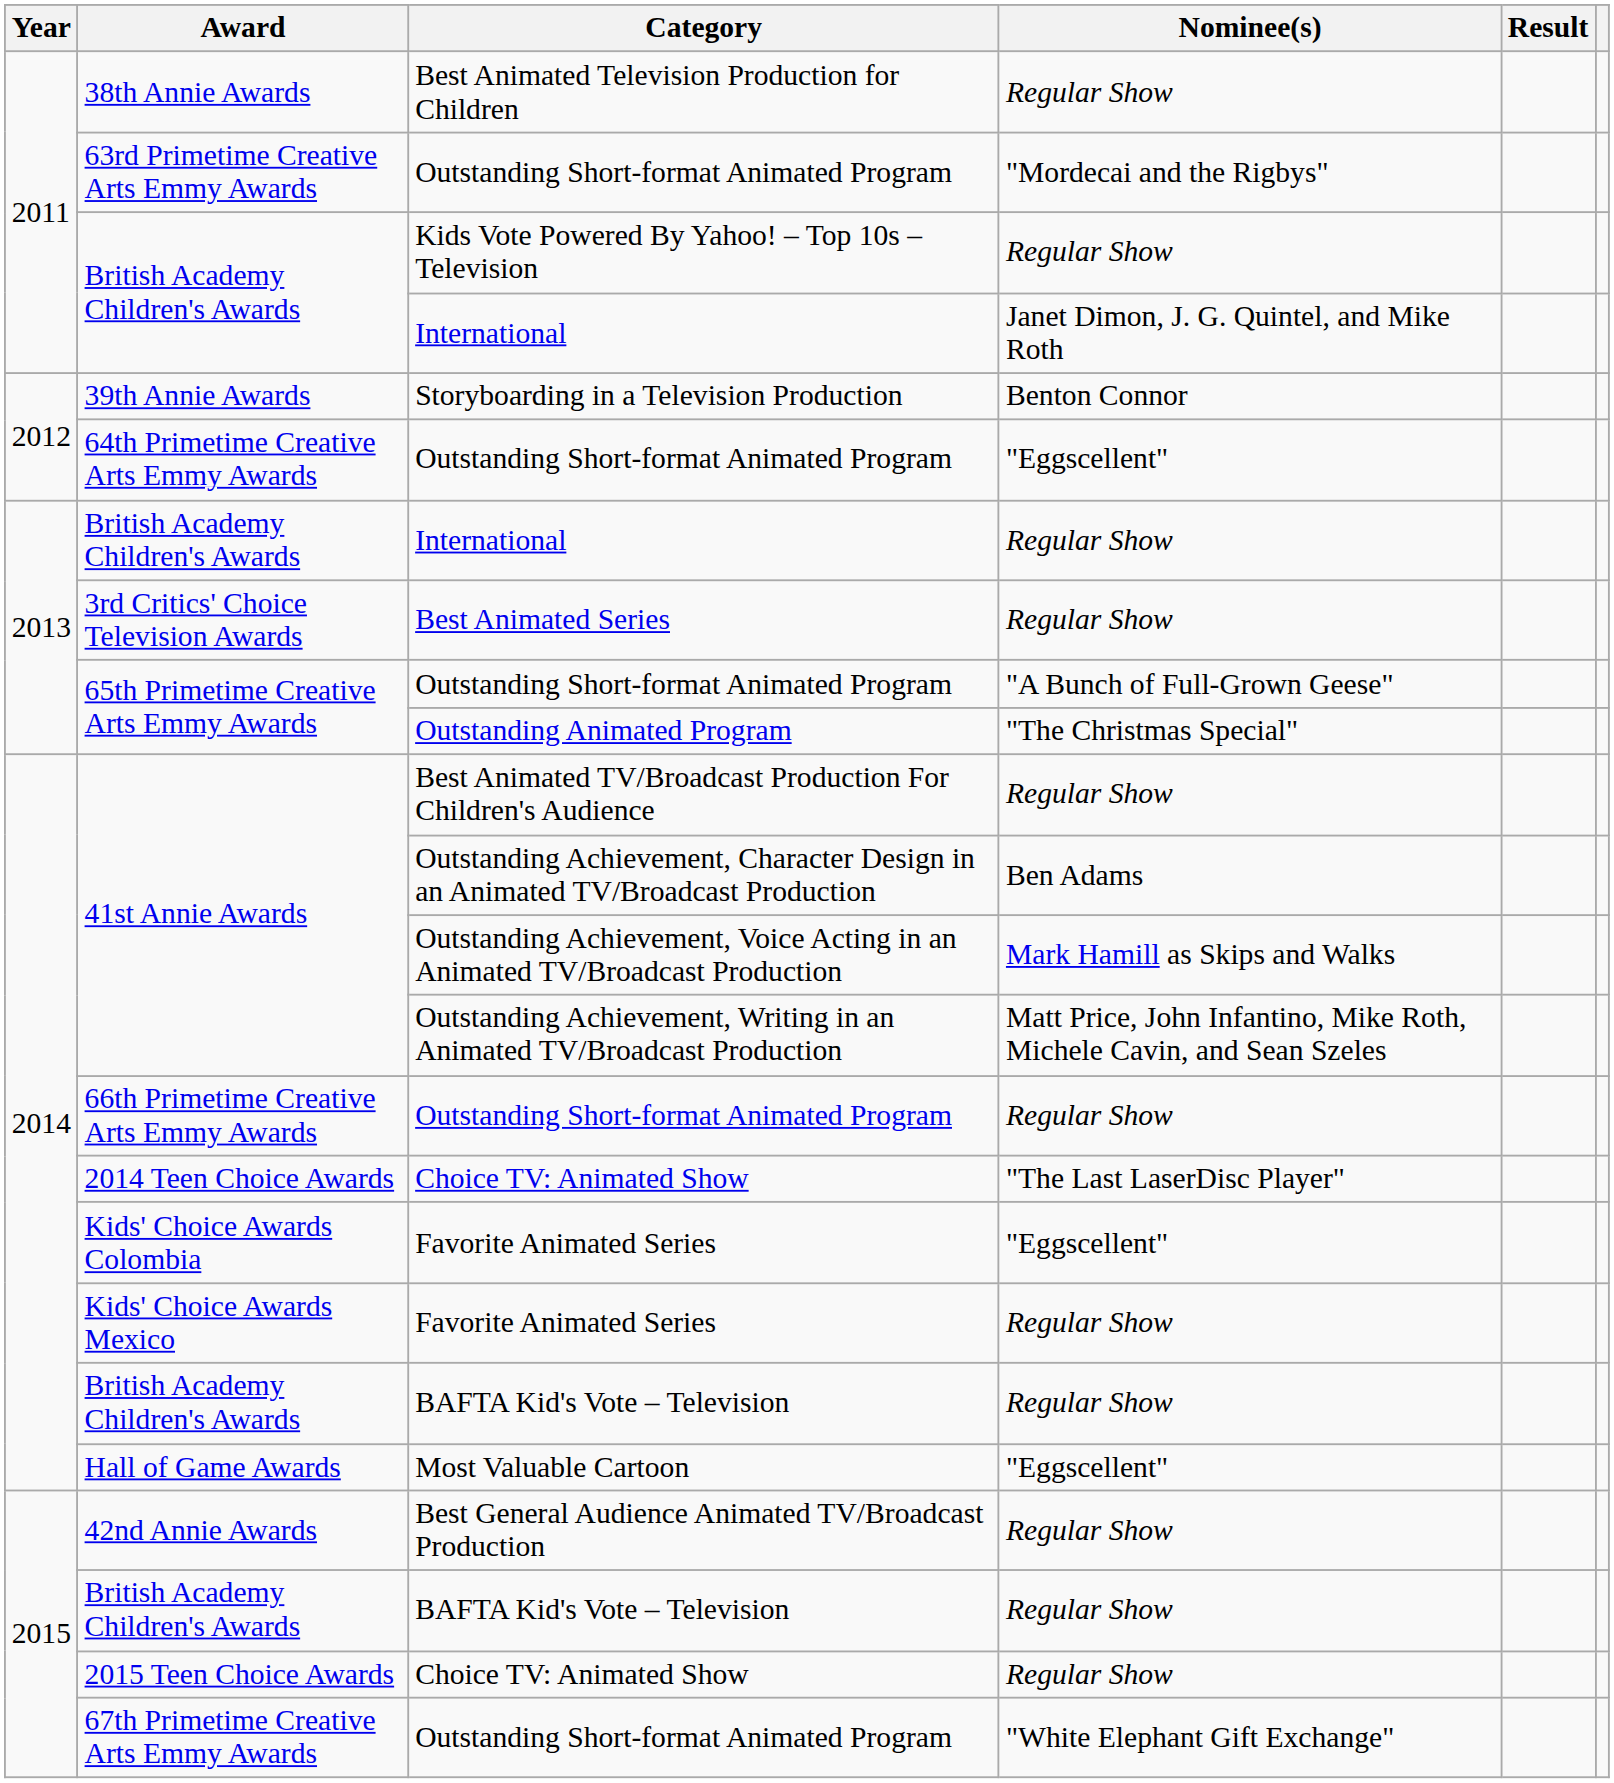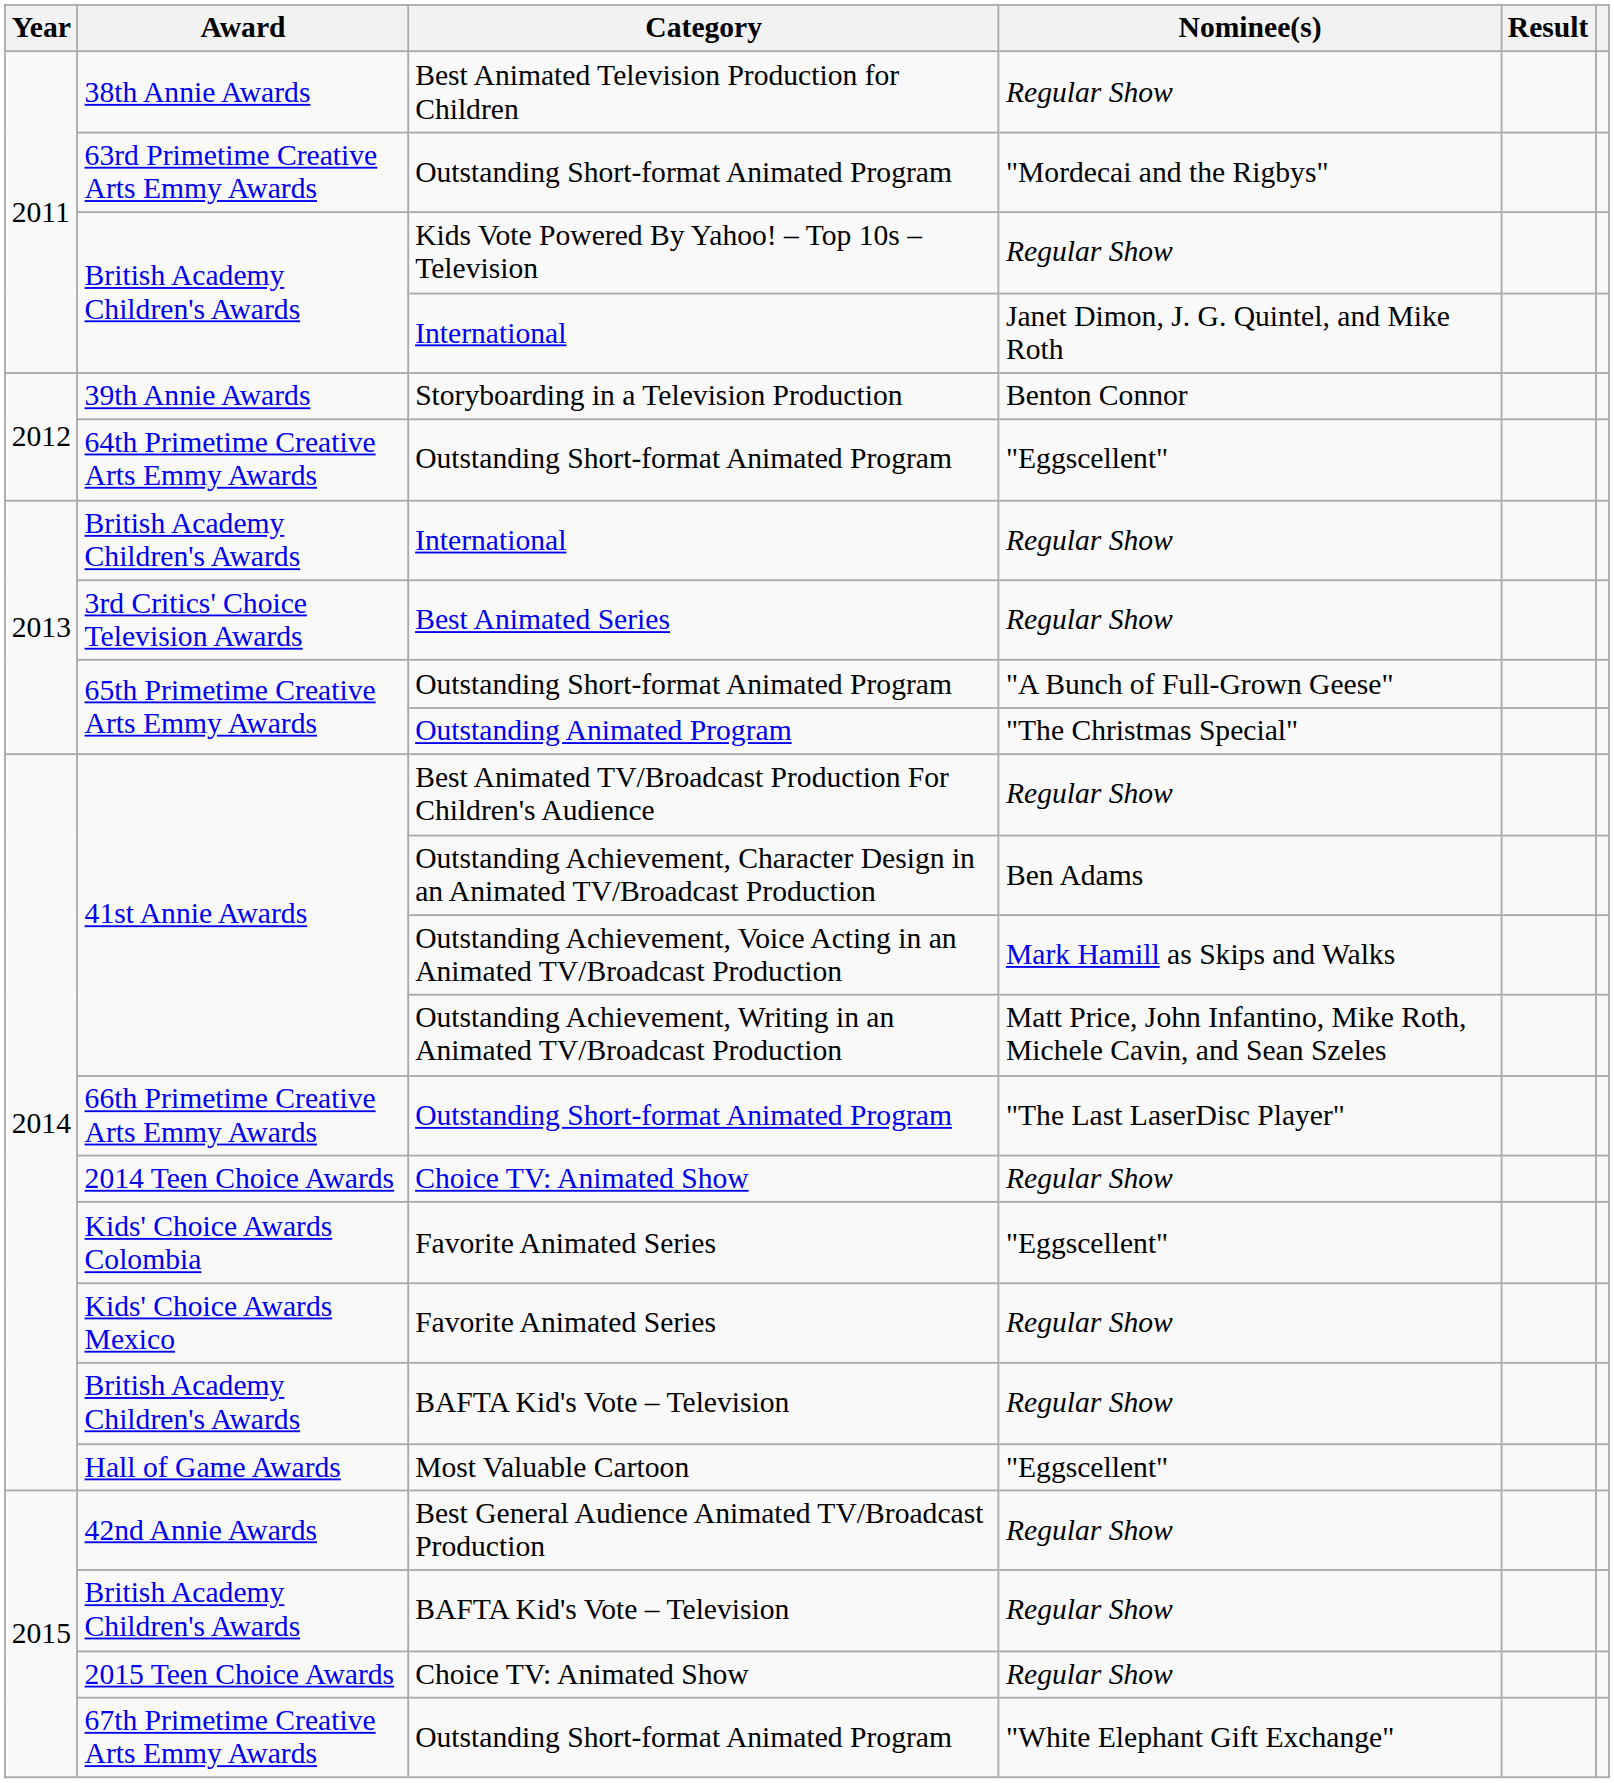66th Primetime Creative Arts Emmy Awards | Nominee(s): Regular Show -> "The Last LaserDisc Player"
2014 Teen Choice Awards | Nominee(s): "The Last LaserDisc Player" -> Regular Show
